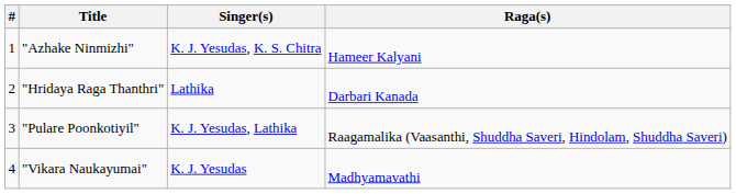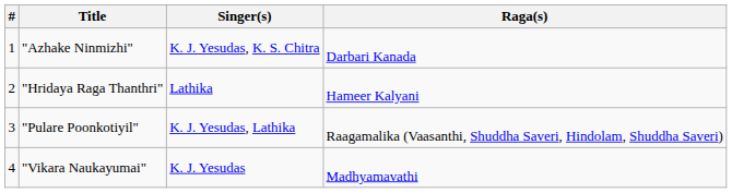"Azhake Ninmizhi" | Raga(s): Hameer Kalyani -> Darbari Kanada
"Hridaya Raga Thanthri" | Raga(s): Darbari Kanada -> Hameer Kalyani
